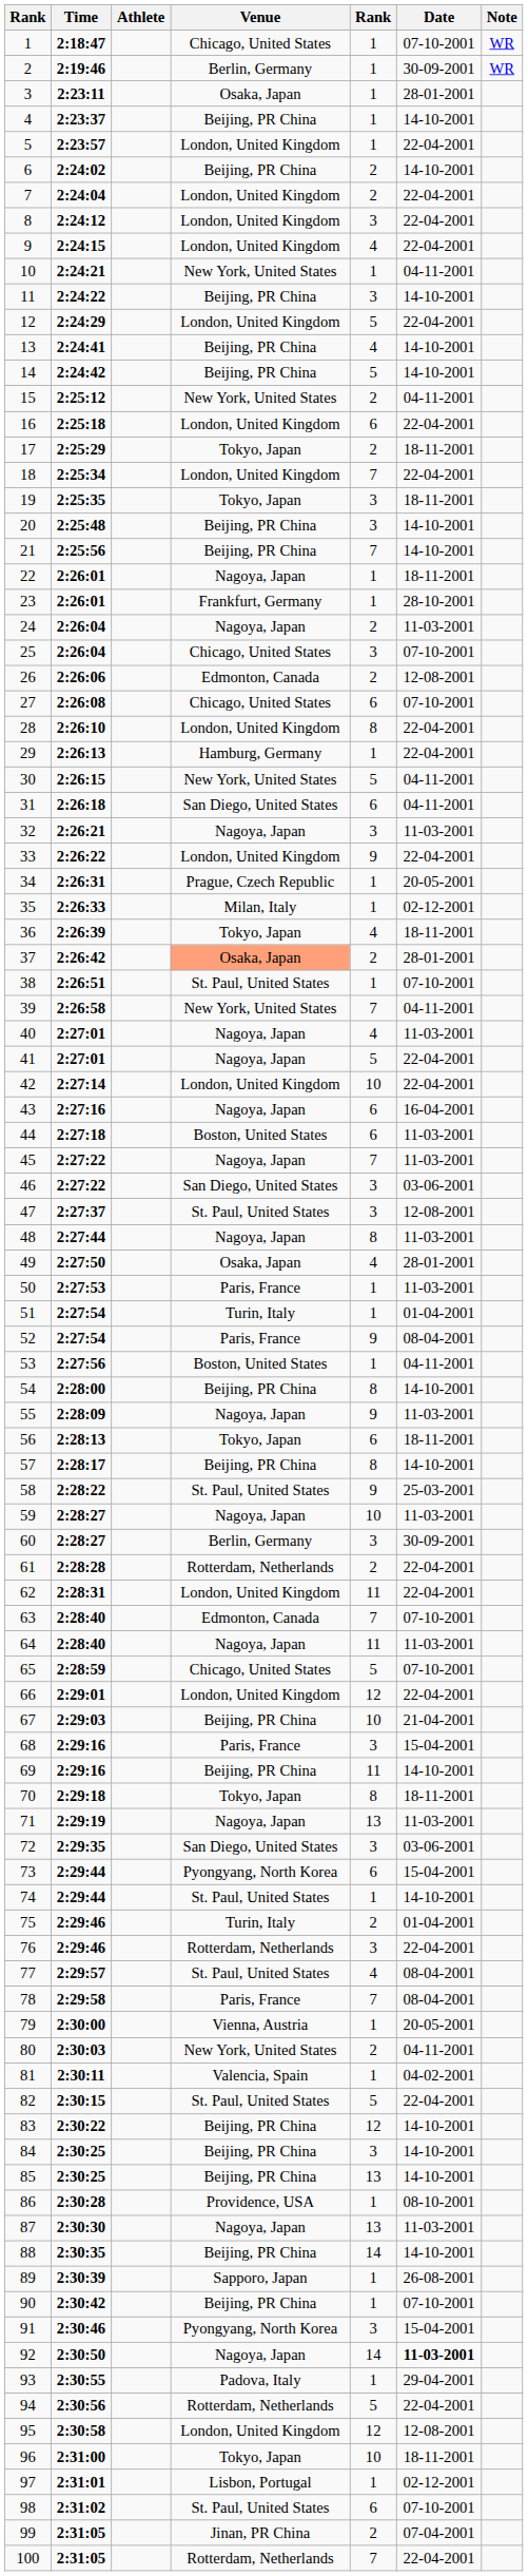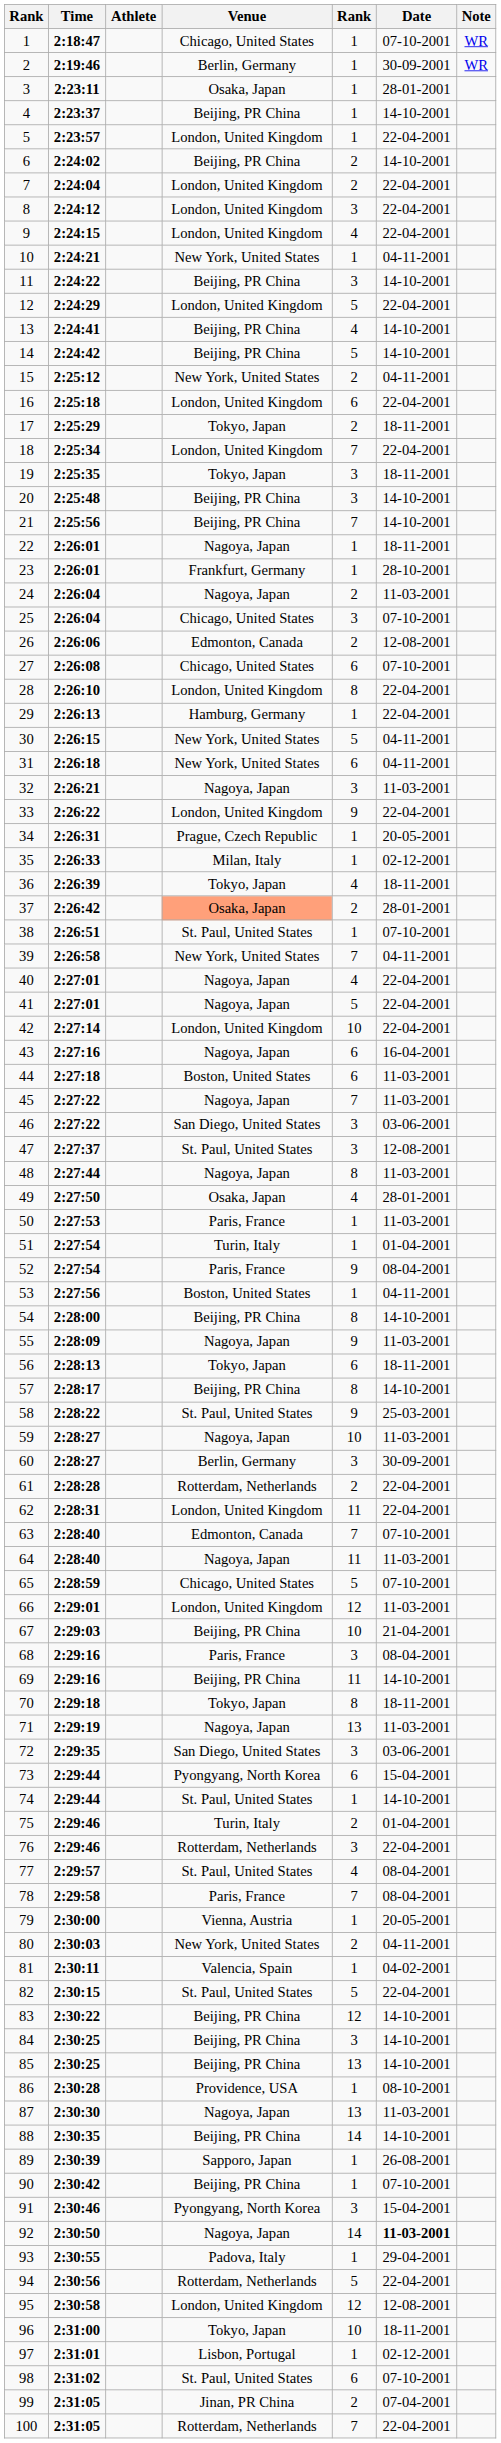31 | Venue: San Diego, United States -> New York, United States
40 | Date: 11-03-2001 -> 22-04-2001
66 | Date: 22-04-2001 -> 11-03-2001
68 | Date: 15-04-2001 -> 08-04-2001
